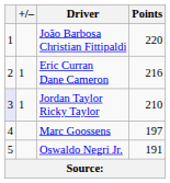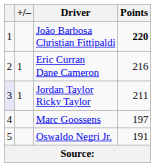João Barbosa Christian Fittipaldi | Points: normal -> bold
Jordan Taylor Ricky Taylor | Points: 210 -> 211
